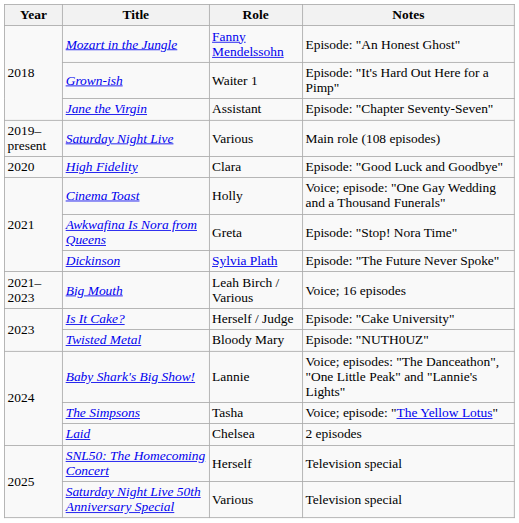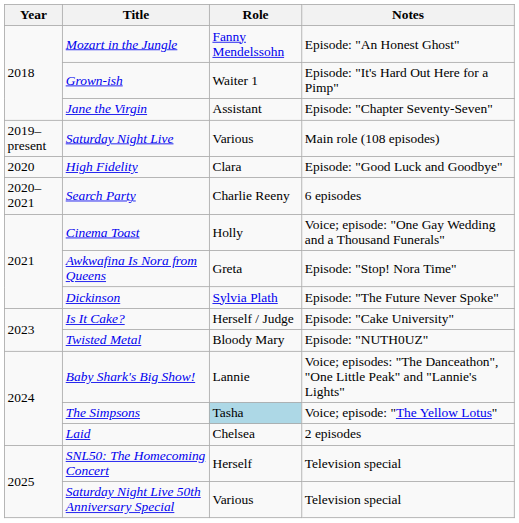+ row: 2020–2021 | Search Party | Charlie Reeny | 6 episodes
- row: 2021–2023 | Big Mouth | Leah Birch / Various | Voice; 16 episodes
The Simpsons | Role: no background -> lightblue background
